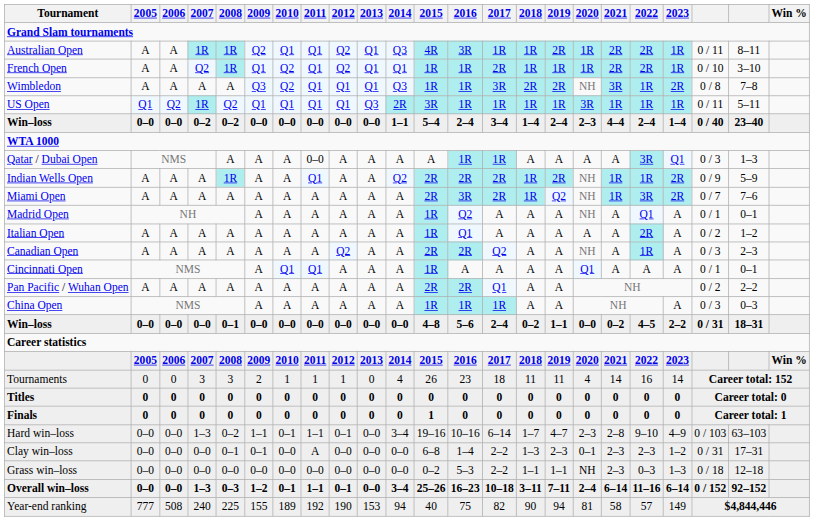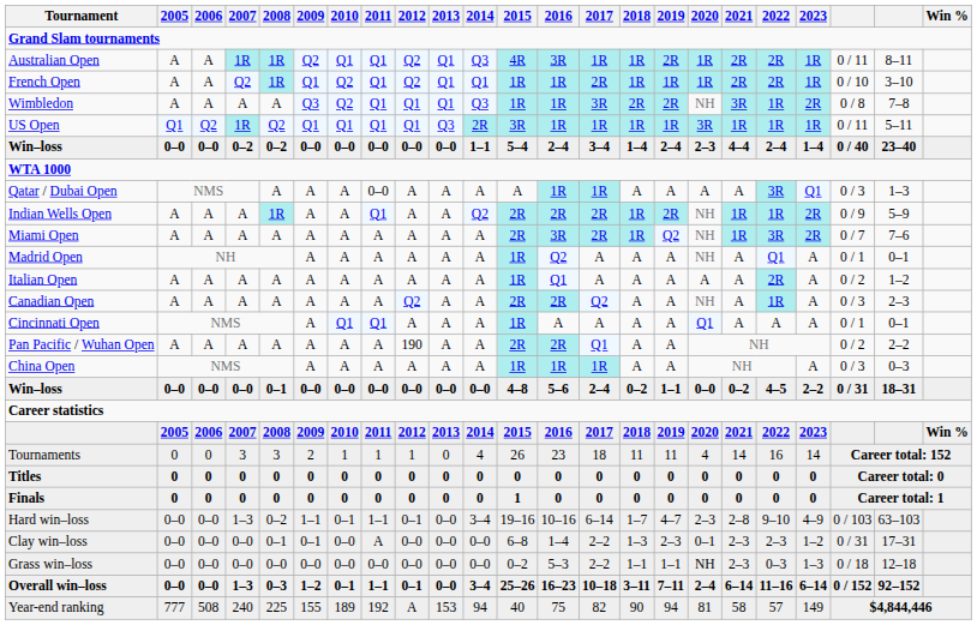Pan Pacific / Wuhan Open | 2012: A -> 190
Year-end ranking | 2012: 190 -> A
